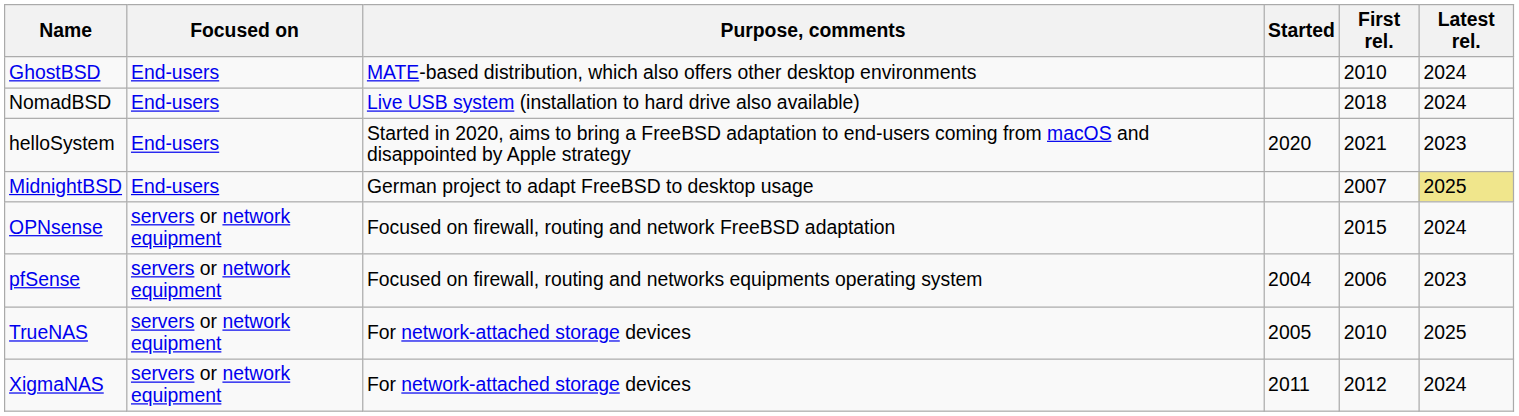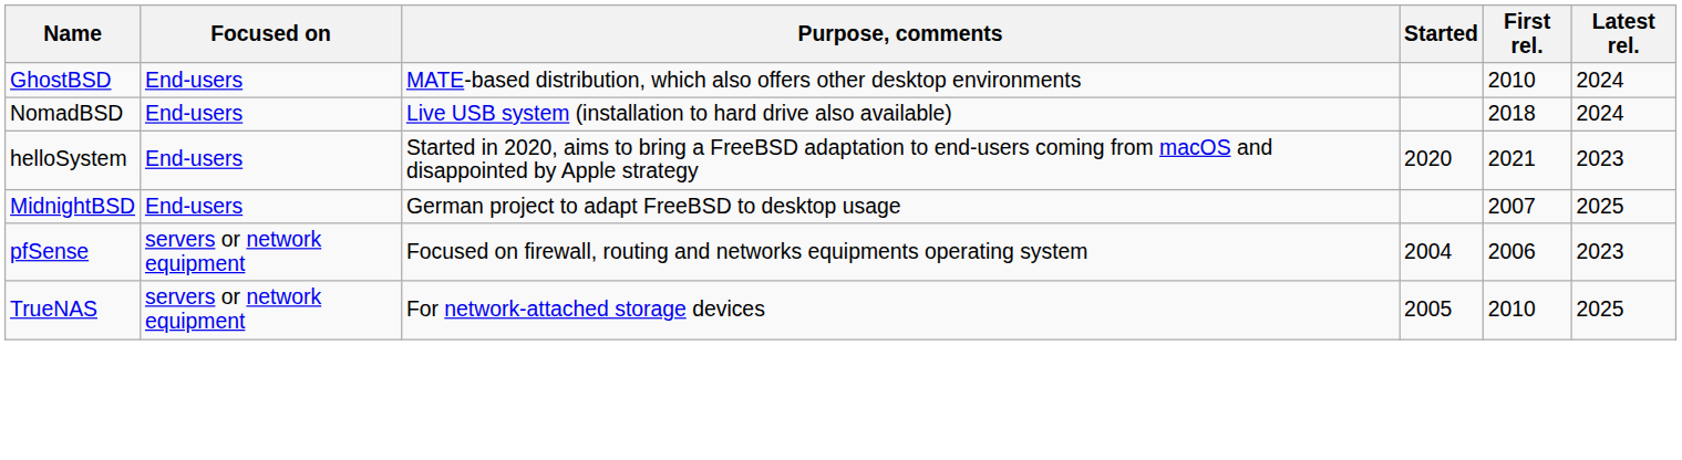MidnightBSD | Latest rel.: khaki background -> no background
- row: OPNsense | servers or network equipment | Focused on firewall, routing and network FreeBSD adaptation | 2015 | 2024
- row: XigmaNAS | servers or network equipment | For network-attached storage devices | 2011 | 2012 | 2024
